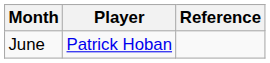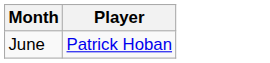- column: Reference
